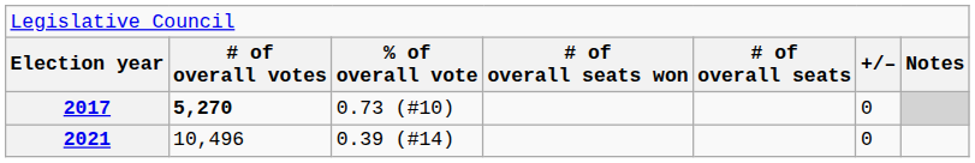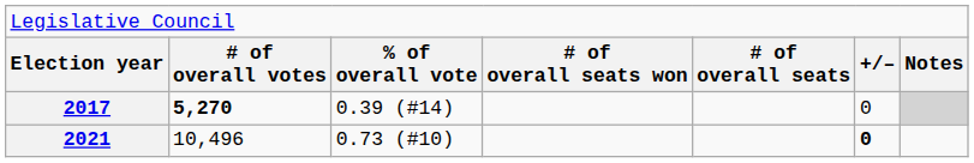2017 | column 3: 0.73 (#10) -> 0.39 (#14)
2021 | column 3: 0.39 (#14) -> 0.73 (#10)
2021 | column 6: normal -> bold
